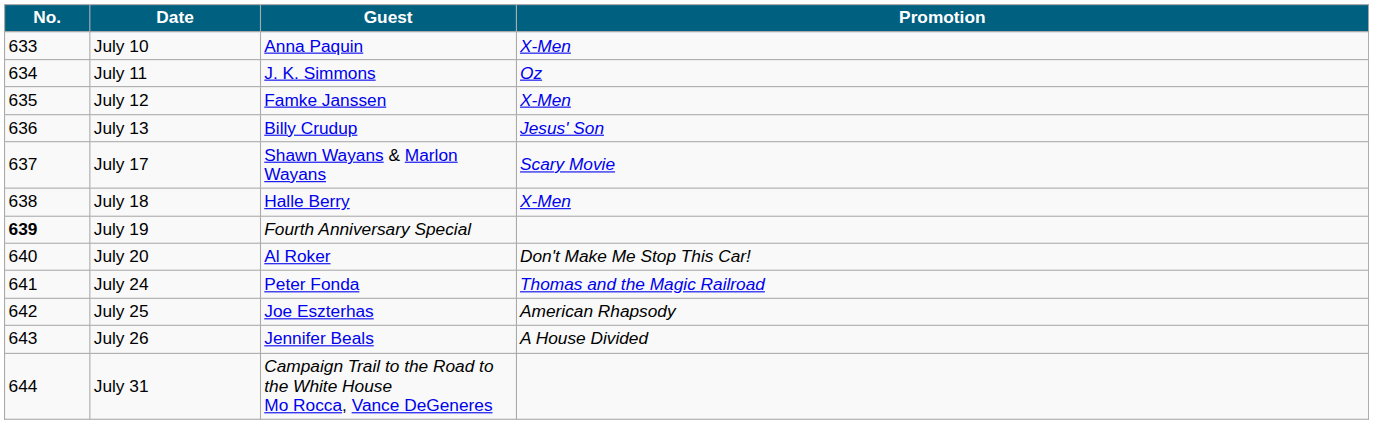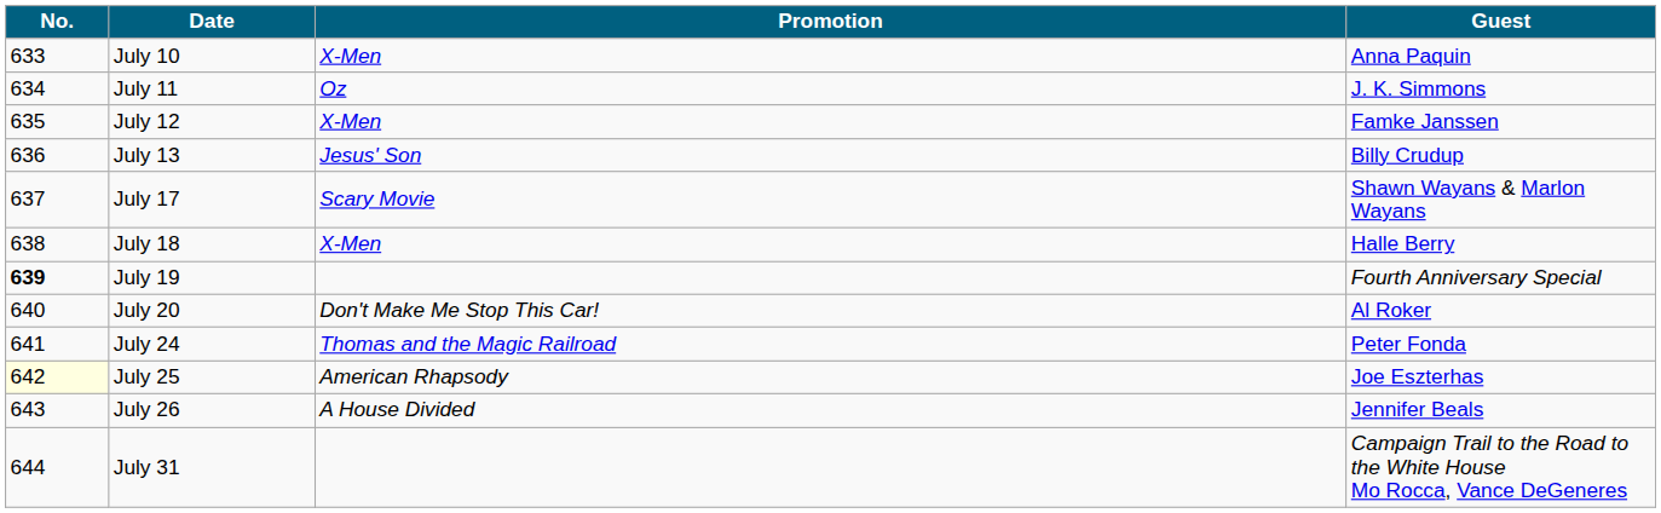columns swapped: Guest <-> Promotion
July 25 | No.: no background -> lightyellow background
